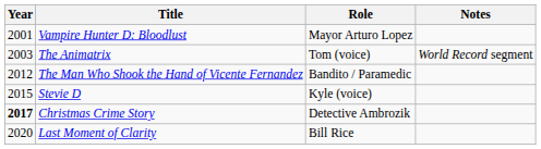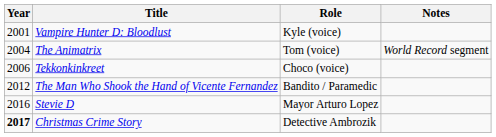Vampire Hunter D: Bloodlust | Role: Mayor Arturo Lopez -> Kyle (voice)
The Animatrix | Year: 2003 -> 2004
+ row: 2006 | Tekkonkinkreet | Choco (voice)
Stevie D | Year: 2015 -> 2016
Stevie D | Role: Kyle (voice) -> Mayor Arturo Lopez
- row: 2020 | Last Moment of Clarity | Bill Rice
